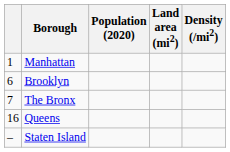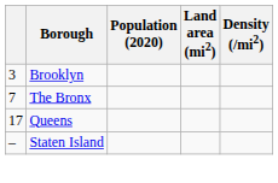- row: 1 | Manhattan
Brooklyn | column 1: 6 -> 3
Queens | column 1: 16 -> 17
